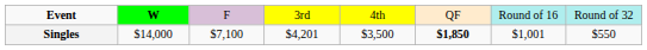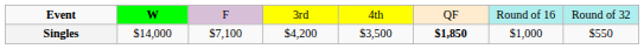Singles | column 4: $4,201 -> $4,200
Singles | column 7: $1,001 -> $1,000
